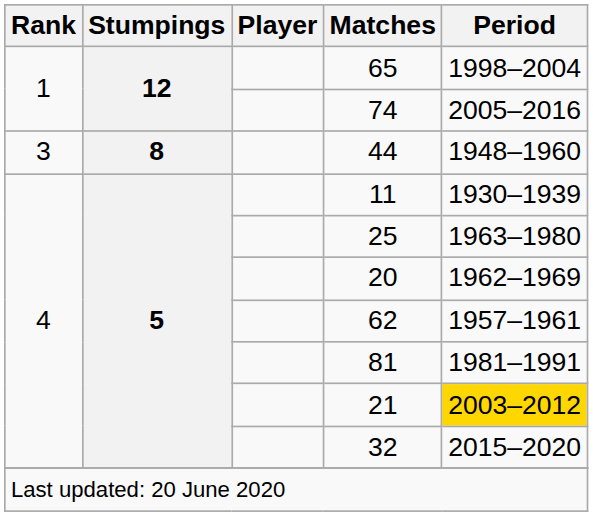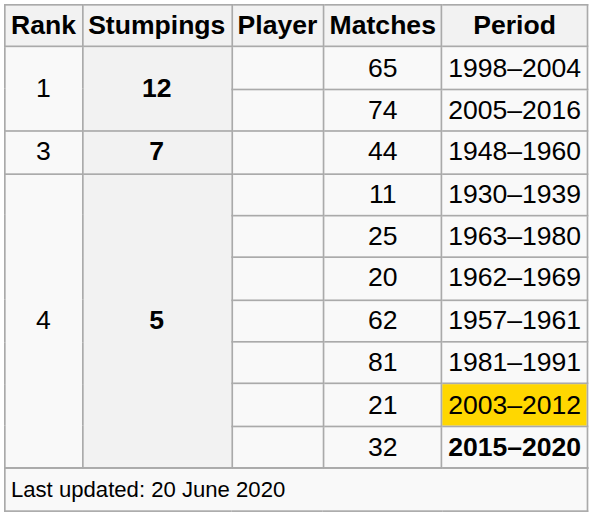44 | Stumpings: 8 -> 7
32 | Period: normal -> bold
